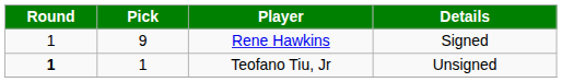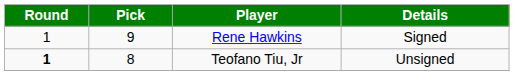Teofano Tiu, Jr | Pick: 1 -> 8
